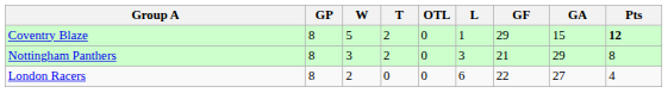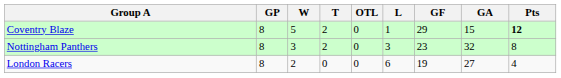Nottingham Panthers | GF: 21 -> 23
Nottingham Panthers | GA: 29 -> 32
London Racers | GF: 22 -> 19
